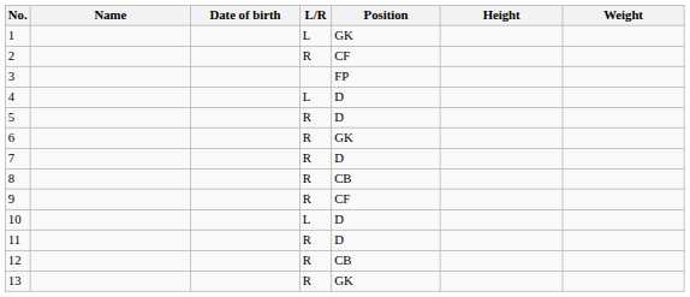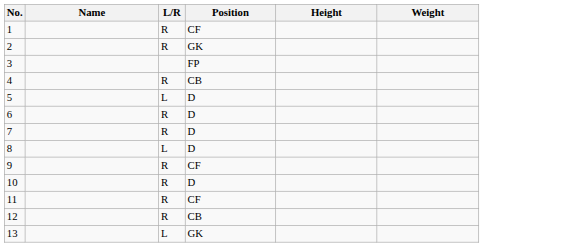- column: Date of birth
1 | L/R: L -> R
1 | Position: GK -> CF
2 | Position: CF -> GK
4 | L/R: L -> R
4 | Position: D -> CB
5 | L/R: R -> L
6 | Position: GK -> D
8 | L/R: R -> L
8 | Position: CB -> D
10 | L/R: L -> R
11 | Position: D -> CF
13 | L/R: R -> L
